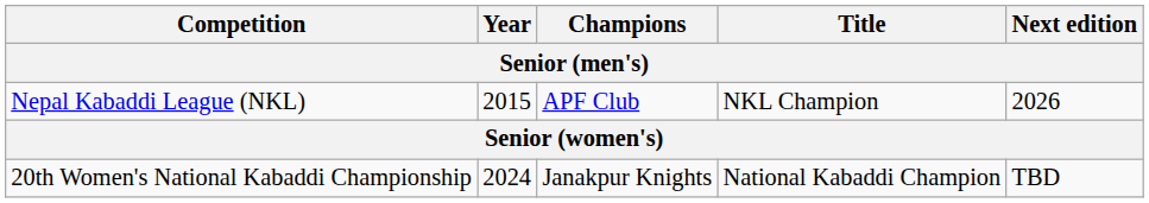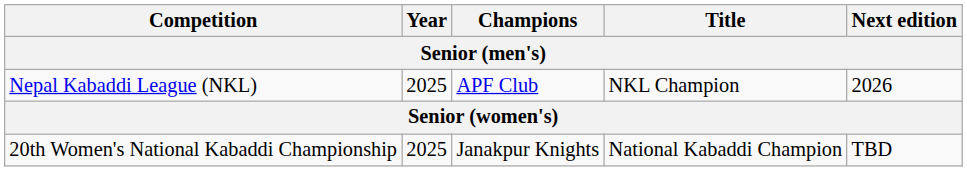Nepal Kabaddi League (NKL) | Year: 2015 -> 2025
20th Women's National Kabaddi Championship | Year: 2024 -> 2025
